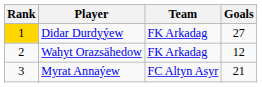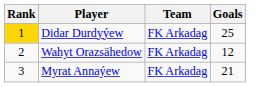Didar Durdyýew | Goals: 27 -> 25
Myrat Annaýew | Team: FC Altyn Asyr -> FK Arkadag
